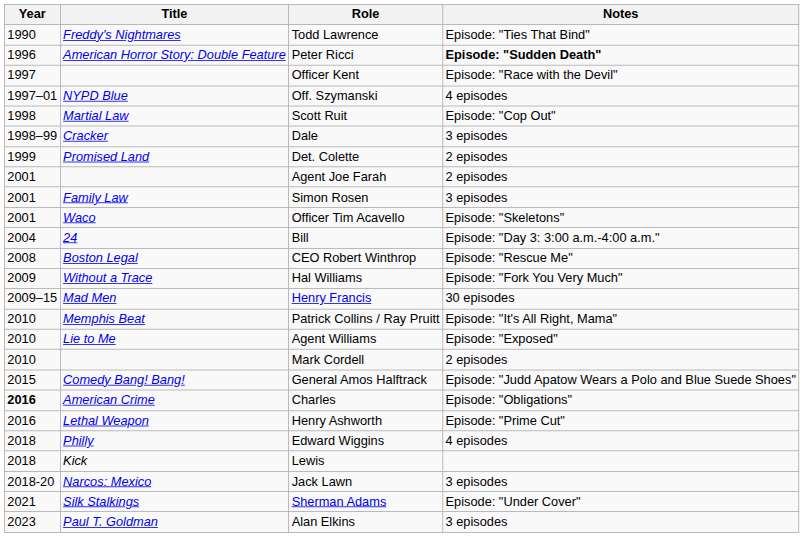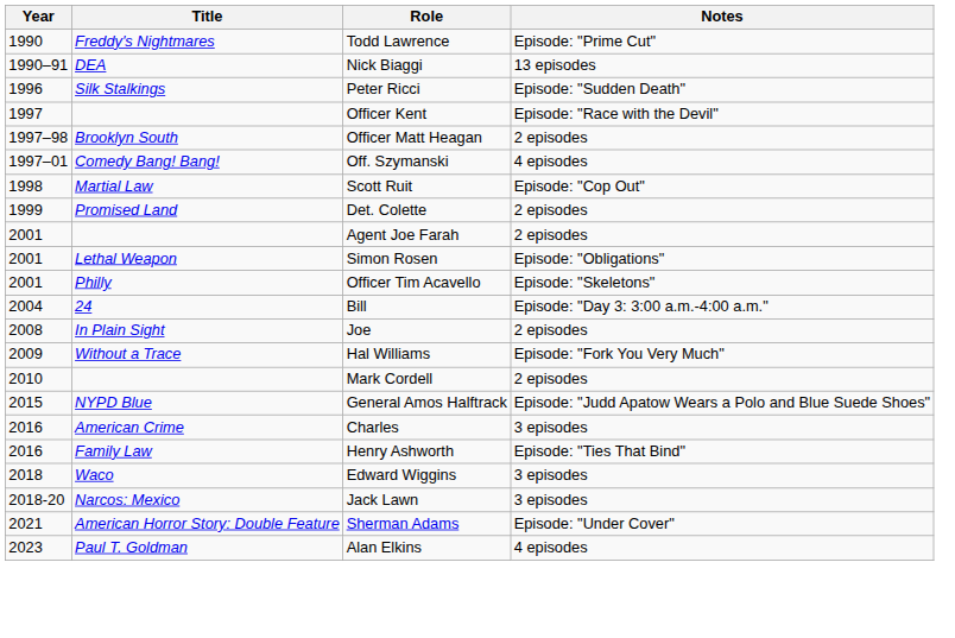Todd Lawrence | Notes: Episode: "Ties That Bind" -> Episode: "Prime Cut"
+ row: 1990–91 | DEA | Nick Biaggi | 13 episodes
Peter Ricci | Title: American Horror Story: Double Feature -> Silk Stalkings
Peter Ricci | Notes: bold -> normal
+ row: 1997–98 | Brooklyn South | Officer Matt Heagan | 2 episodes
Off. Szymanski | Title: NYPD Blue -> Comedy Bang! Bang!
- row: 1998–99 | Cracker | Dale | 3 episodes
Simon Rosen | Title: Family Law -> Lethal Weapon
Simon Rosen | Notes: 3 episodes -> Episode: "Obligations"
Officer Tim Acavello | Title: Waco -> Philly
- row: 2008 | Boston Legal | CEO Robert Winthrop | Episode: "Rescue Me"
+ row: 2008 | In Plain Sight | Joe | 2 episodes
- row: 2009–15 | Mad Men | Henry Francis | 30 episodes
- row: 2010 | Memphis Beat | Patrick Collins / Ray Pruitt | Episode: "It's All Right, Mama"
- row: 2010 | Lie to Me | Agent Williams | Episode: "Exposed"
General Amos Halftrack | Title: Comedy Bang! Bang! -> NYPD Blue
Charles | Year: bold -> normal
Charles | Notes: Episode: "Obligations" -> 3 episodes
Henry Ashworth | Title: Lethal Weapon -> Family Law
Henry Ashworth | Notes: Episode: "Prime Cut" -> Episode: "Ties That Bind"
Edward Wiggins | Title: Philly -> Waco
Edward Wiggins | Notes: 4 episodes -> 3 episodes
- row: 2018 | Kick | Lewis
Sherman Adams | Title: Silk Stalkings -> American Horror Story: Double Feature
Alan Elkins | Notes: 3 episodes -> 4 episodes
